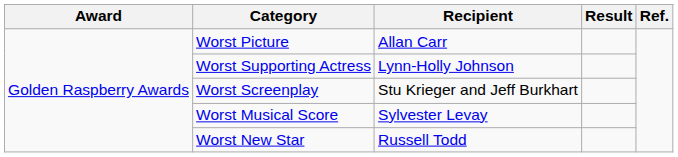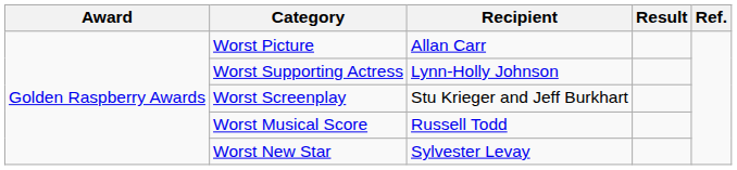Worst Musical Score | Recipient: Sylvester Levay -> Russell Todd
Worst New Star | Recipient: Russell Todd -> Sylvester Levay
